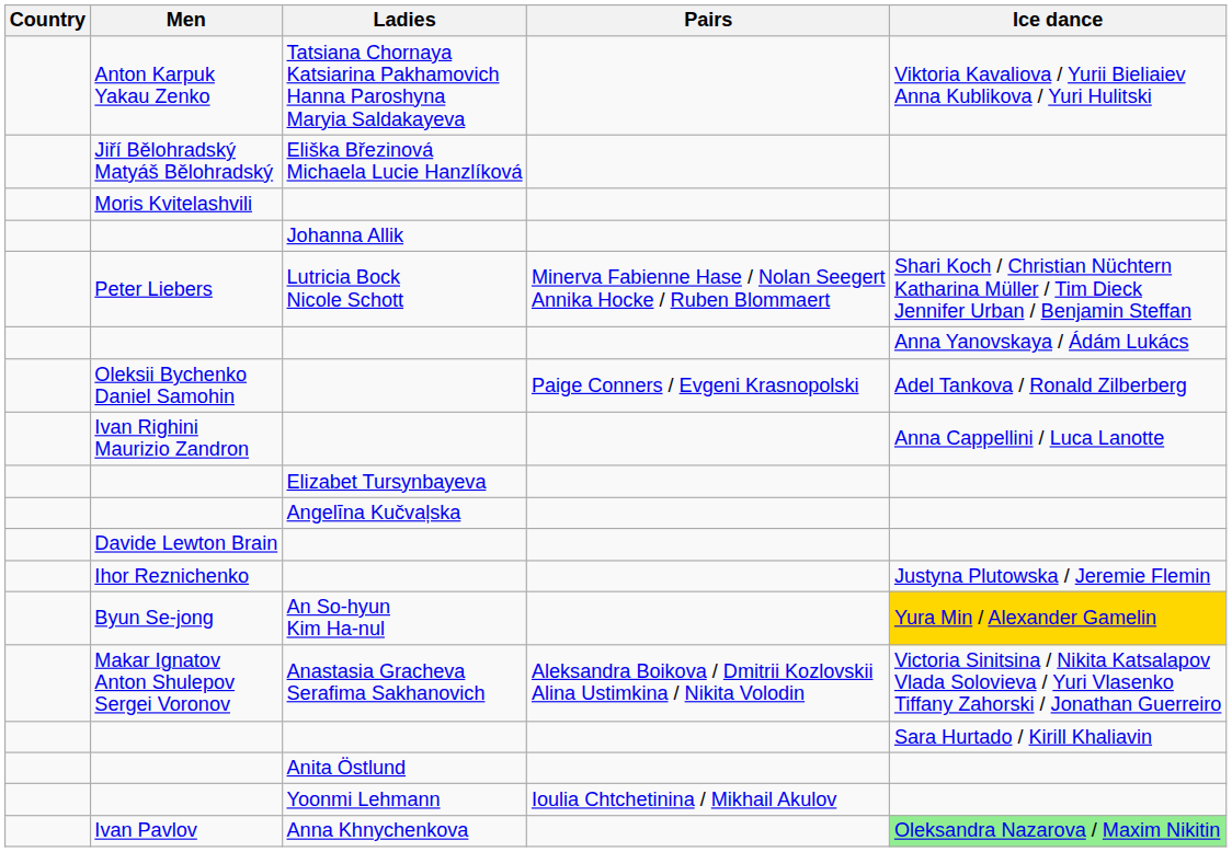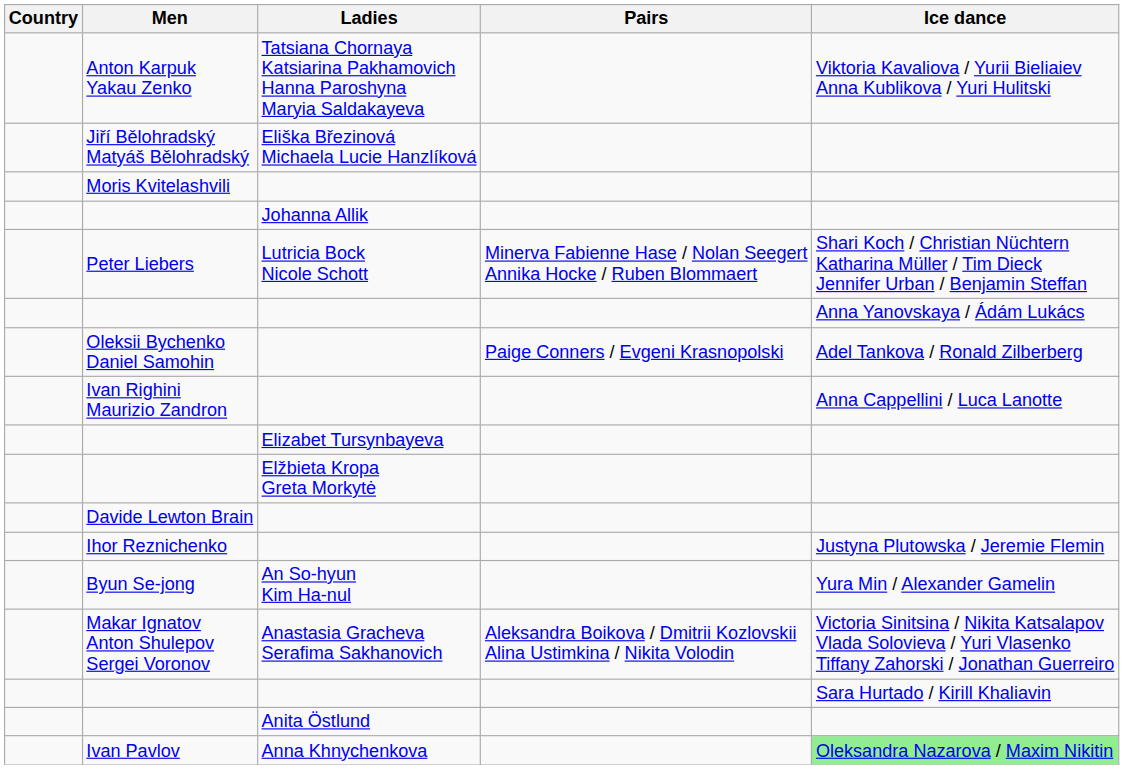- row: Angelīna Kučvaļska
+ row: Elžbieta Kropa Greta Morkytė
An So-hyun Kim Ha-nul | Ice dance: gold background -> no background
- row: Yoonmi Lehmann | Ioulia Chtchetinina / Mikhail Akulov
